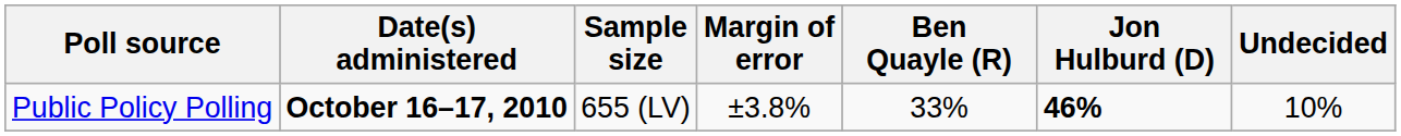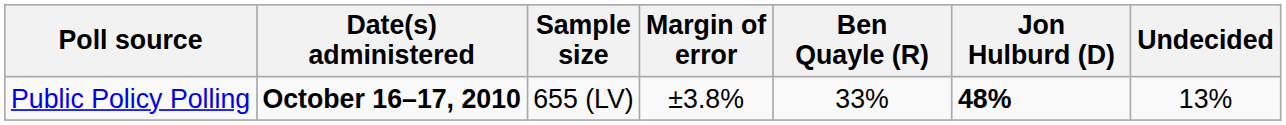Public Policy Polling | Jon Hulburd (D): 46% -> 48%
Public Policy Polling | Undecided: 10% -> 13%
